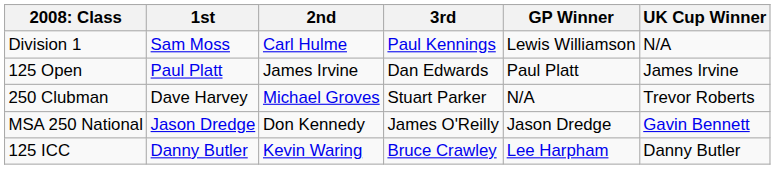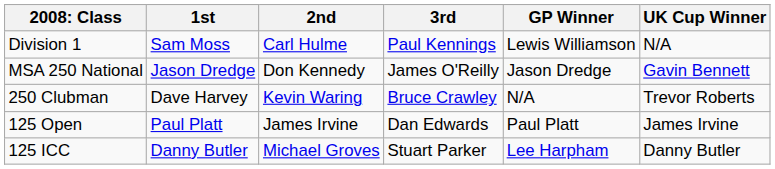rows swapped: MSA 250 National <-> 125 Open
250 Clubman | 2nd: Michael Groves -> Kevin Waring
250 Clubman | 3rd: Stuart Parker -> Bruce Crawley
125 ICC | 2nd: Kevin Waring -> Michael Groves
125 ICC | 3rd: Bruce Crawley -> Stuart Parker
